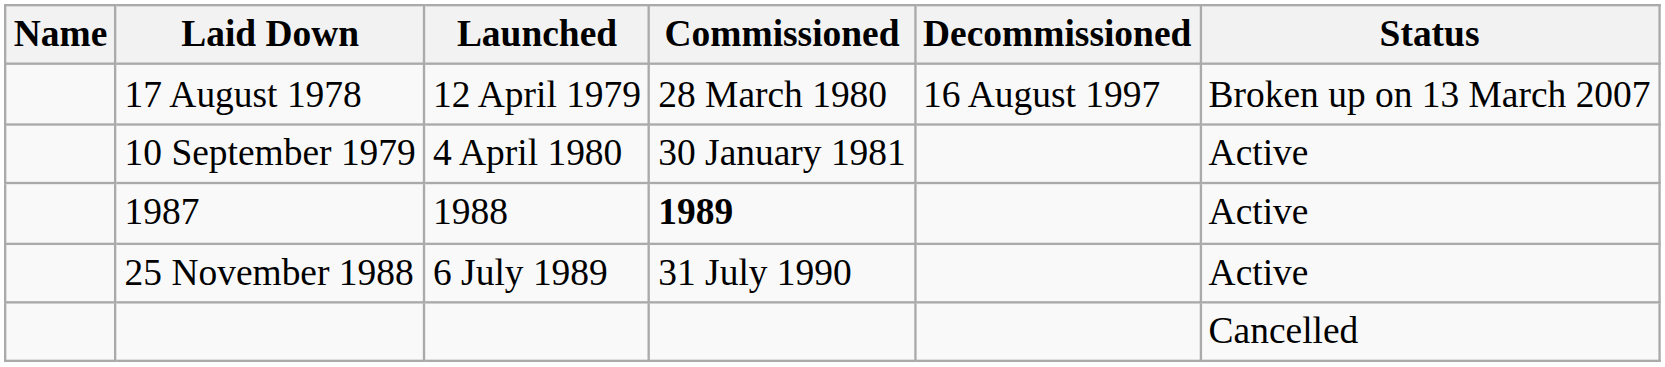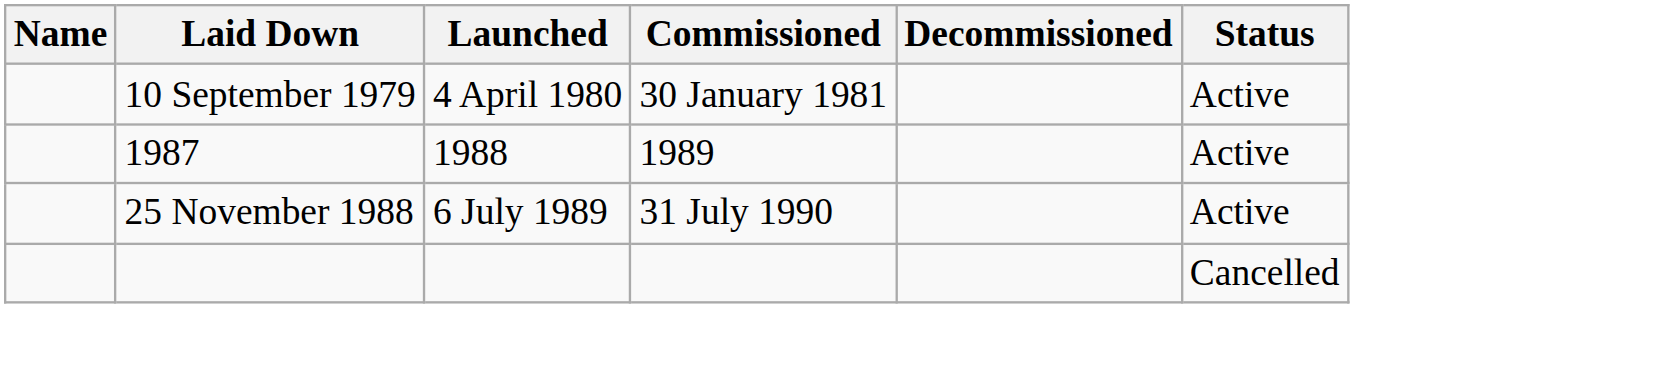- row: 17 August 1978 | 12 April 1979 | 28 March 1980 | 16 August 1997 | Broken up on 13 March 2007
1987 | Commissioned: bold -> normal
